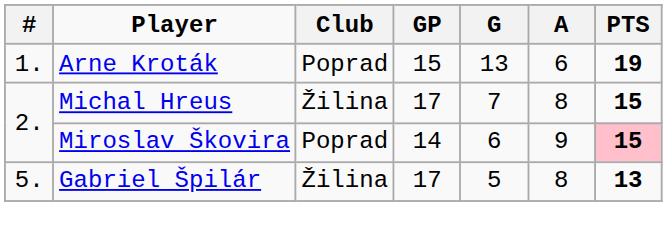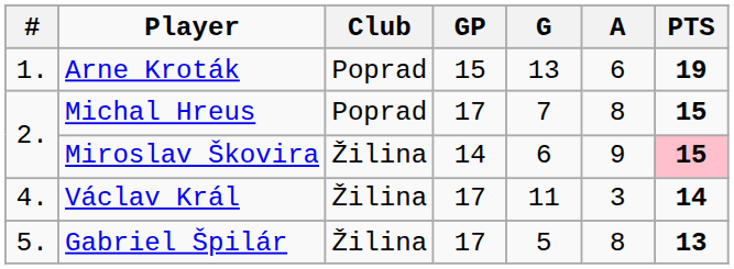Michal Hreus | Club: Žilina -> Poprad
Miroslav Škovira | Club: Poprad -> Žilina
+ row: 4. | Václav Král | Žilina | 17 | 11 | 3 | 14
